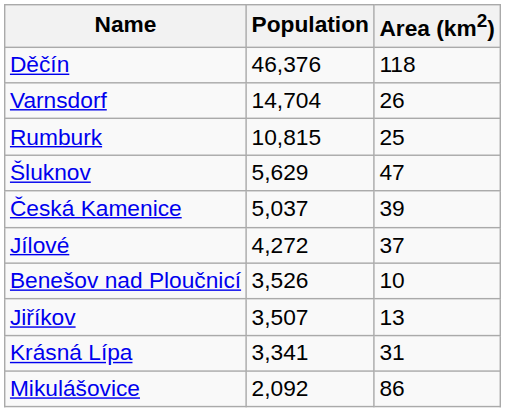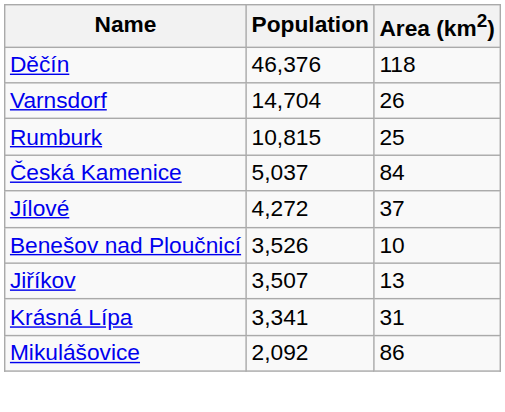- row: Šluknov | 5,629 | 47
Česká Kamenice | Area (km2): 39 -> 84
